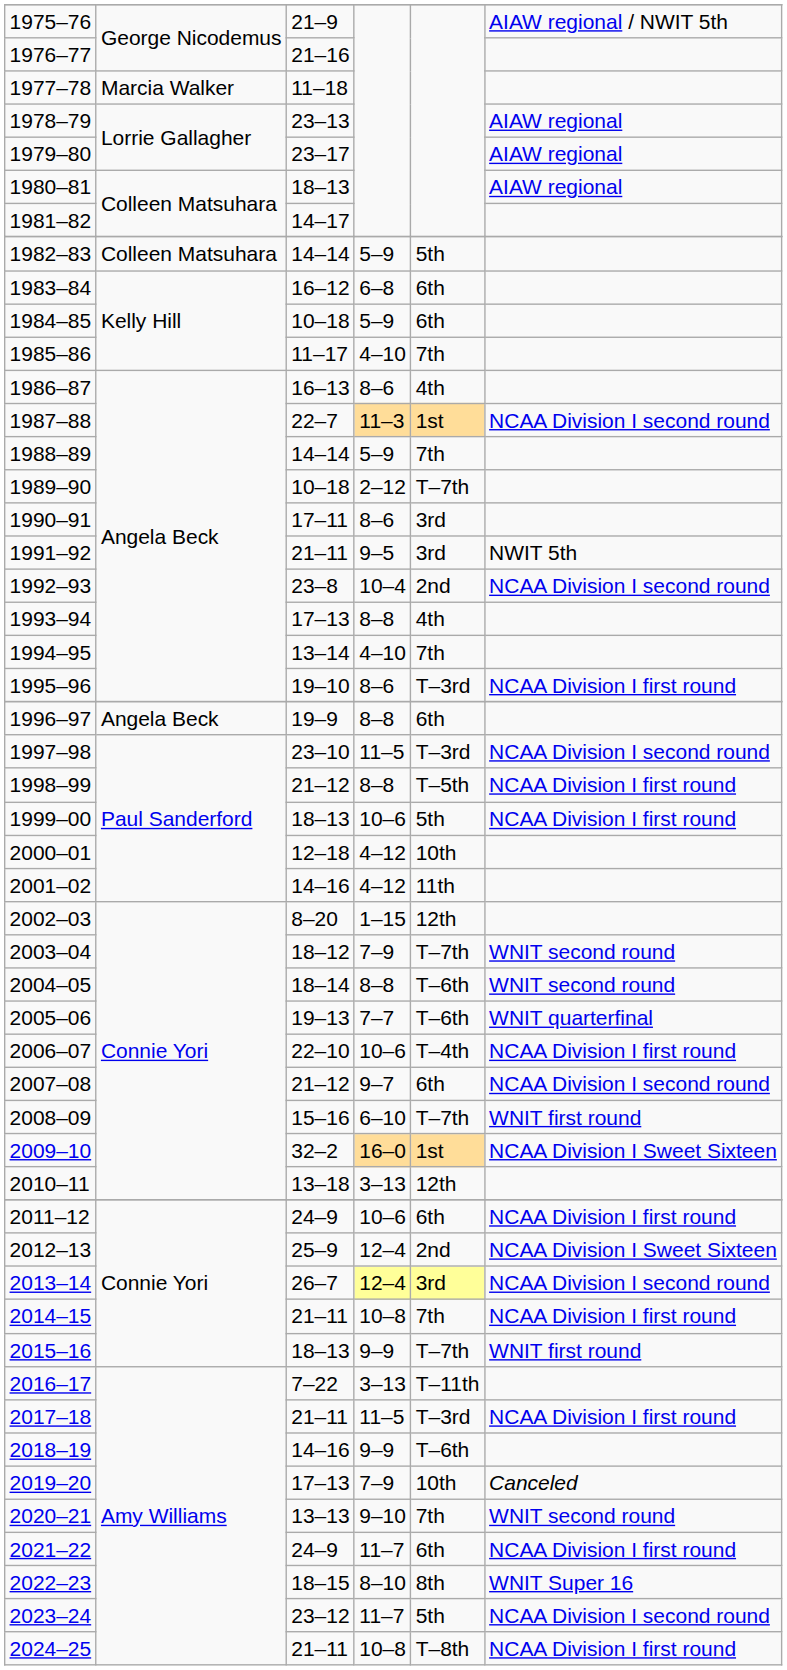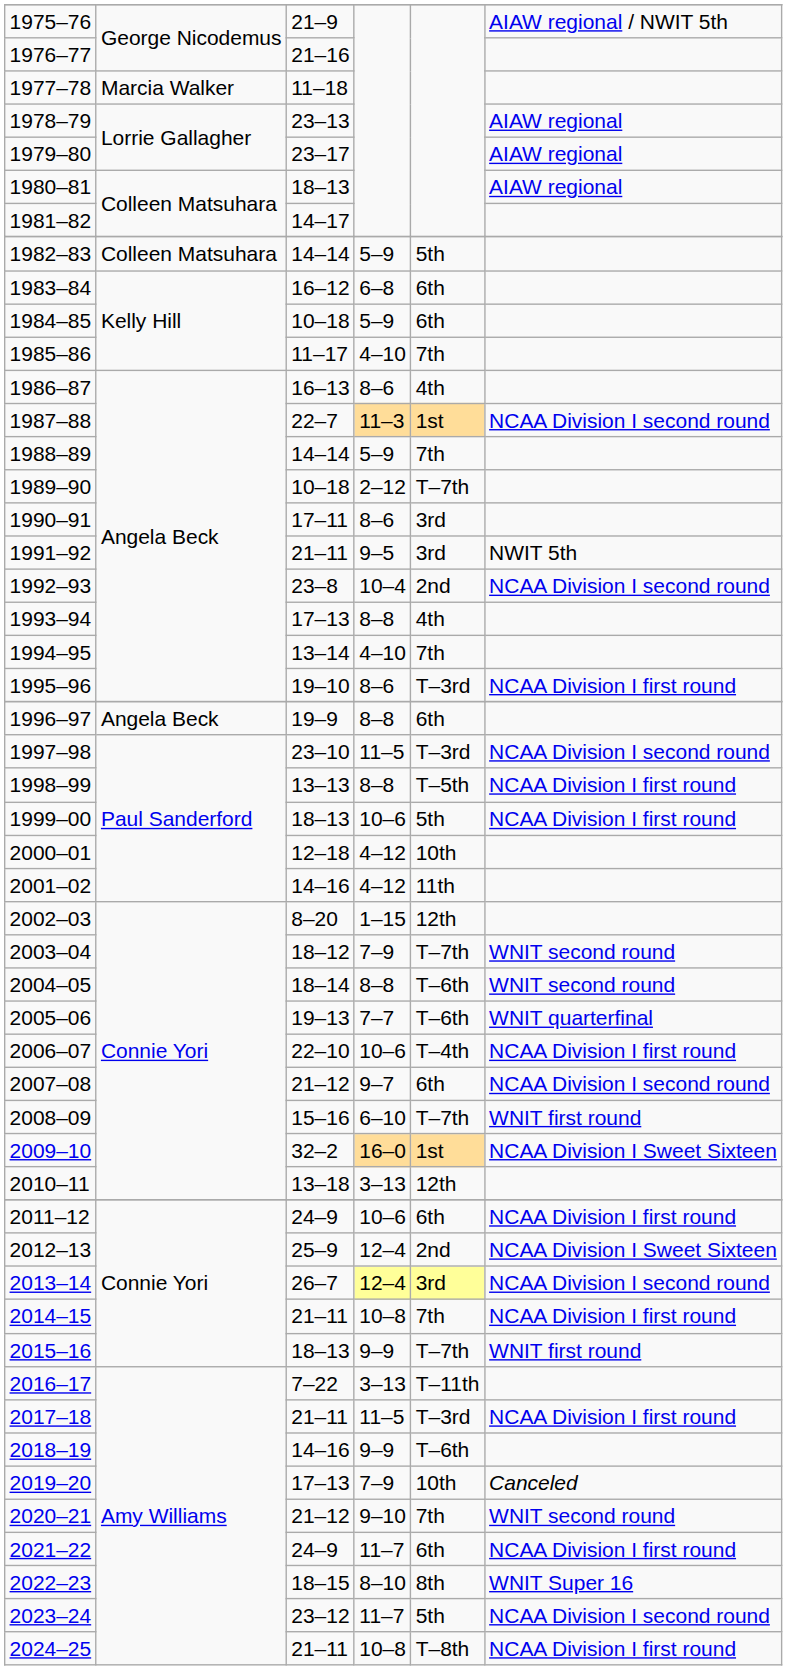1998–99 | column 3: 21–12 -> 13–13
2020–21 | column 3: 13–13 -> 21–12
